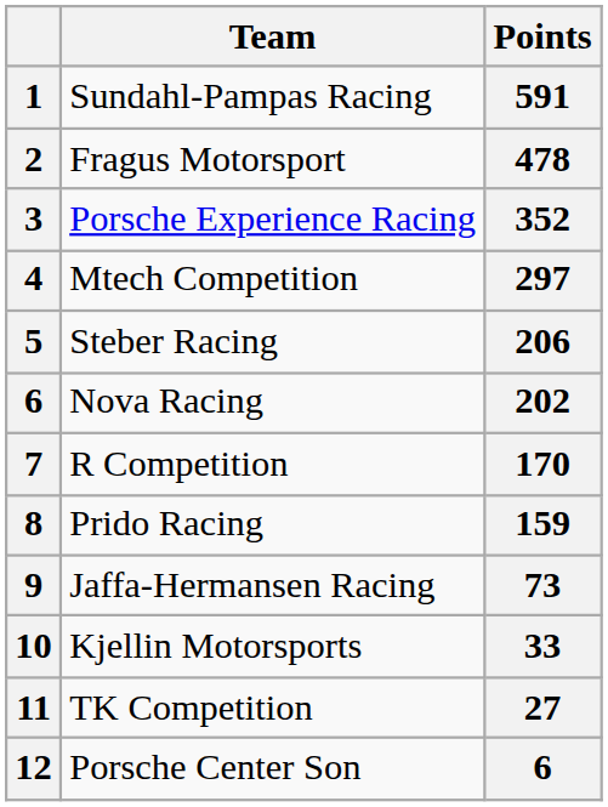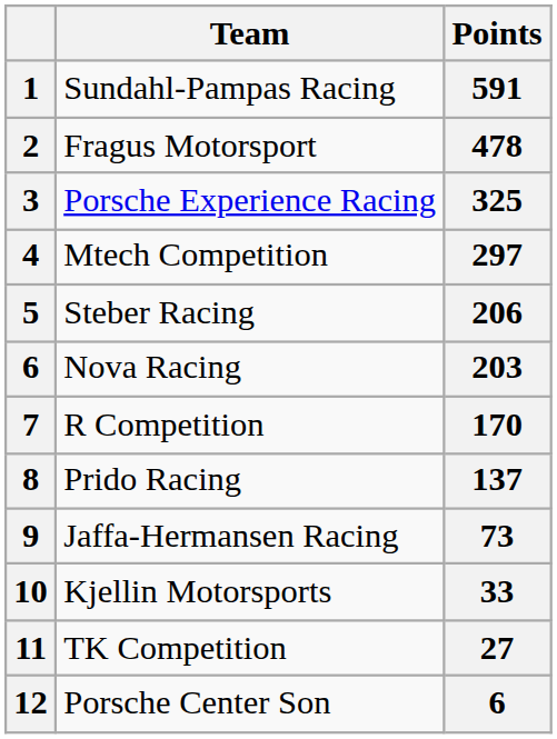Porsche Experience Racing | Points: 352 -> 325
Nova Racing | Points: 202 -> 203
Prido Racing | Points: 159 -> 137
